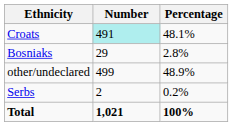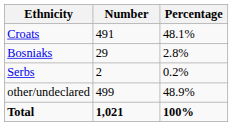Croats | Number: paleturquoise background -> no background
rows swapped: Serbs <-> other/undeclared
